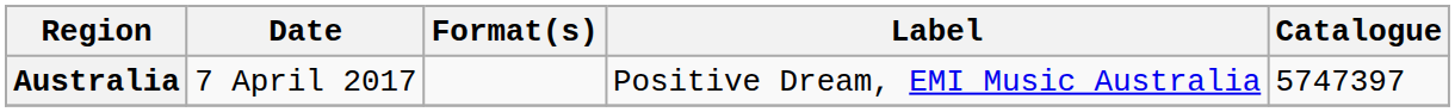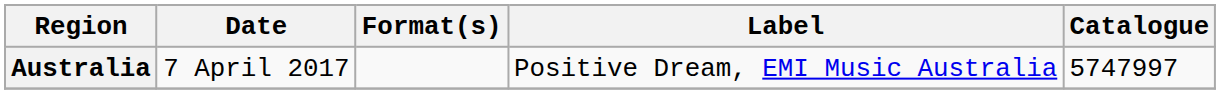Australia | Catalogue: 5747397 -> 5747997
